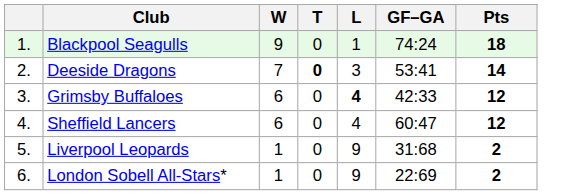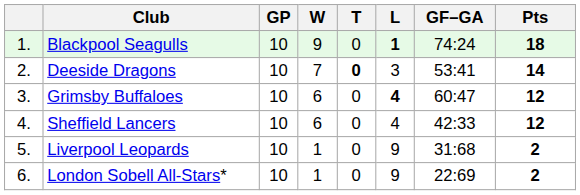+ column: GP | 10 | 10 | 10 | 10 | 10 | 10
Blackpool Seagulls | L: normal -> bold
Grimsby Buffaloes | GF–GA: 42:33 -> 60:47
Sheffield Lancers | GF–GA: 60:47 -> 42:33
